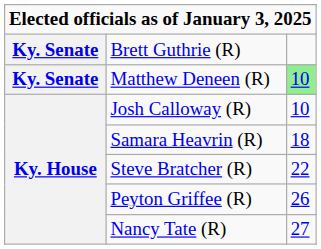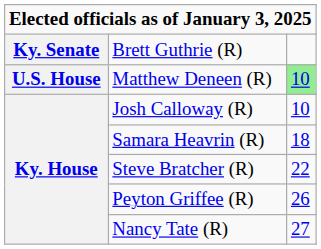Matthew Deneen (R) | column 1: Ky. Senate -> U.S. House
